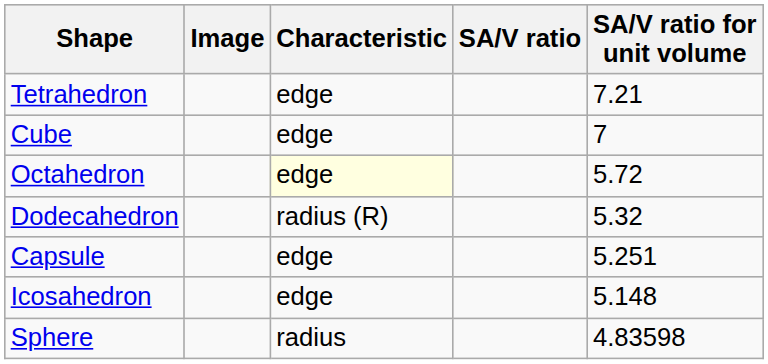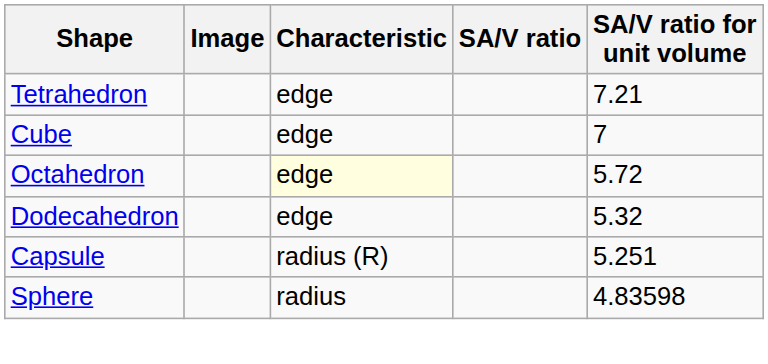Dodecahedron | Characteristic: radius (R) -> edge
Capsule | Characteristic: edge -> radius (R)
- row: Icosahedron | edge | 5.148
